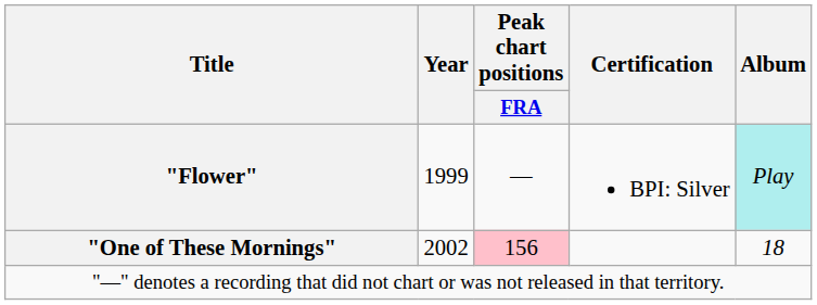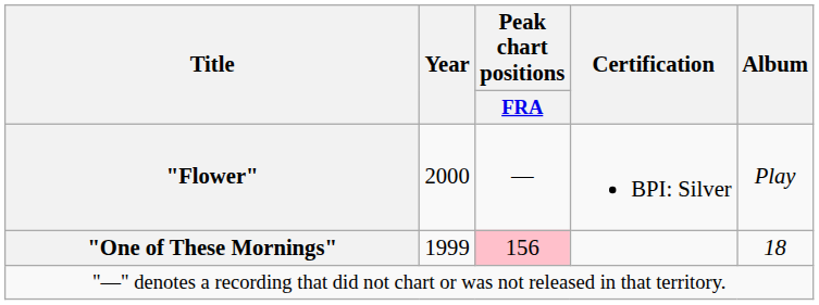"Flower" | Year: 1999 -> 2000
"Flower" | Album: paleturquoise background -> no background
"One of These Mornings" | Year: 2002 -> 1999
